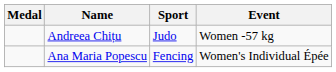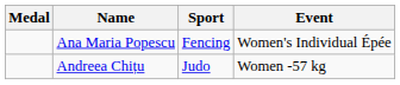rows swapped: Ana Maria Popescu <-> Andreea Chițu
